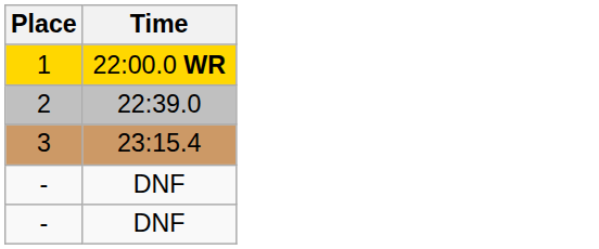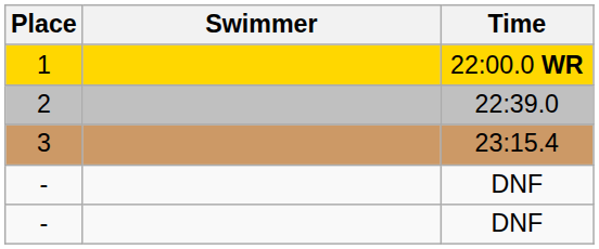+ column: Swimmer
